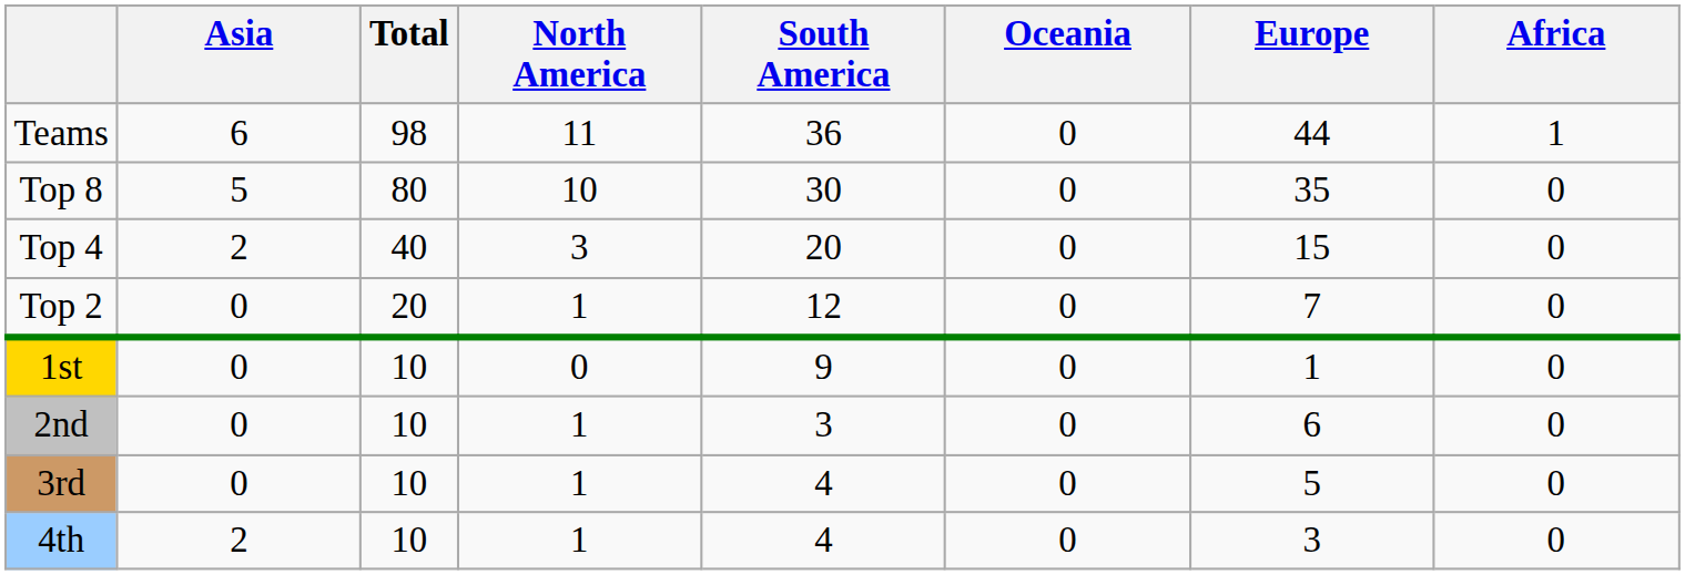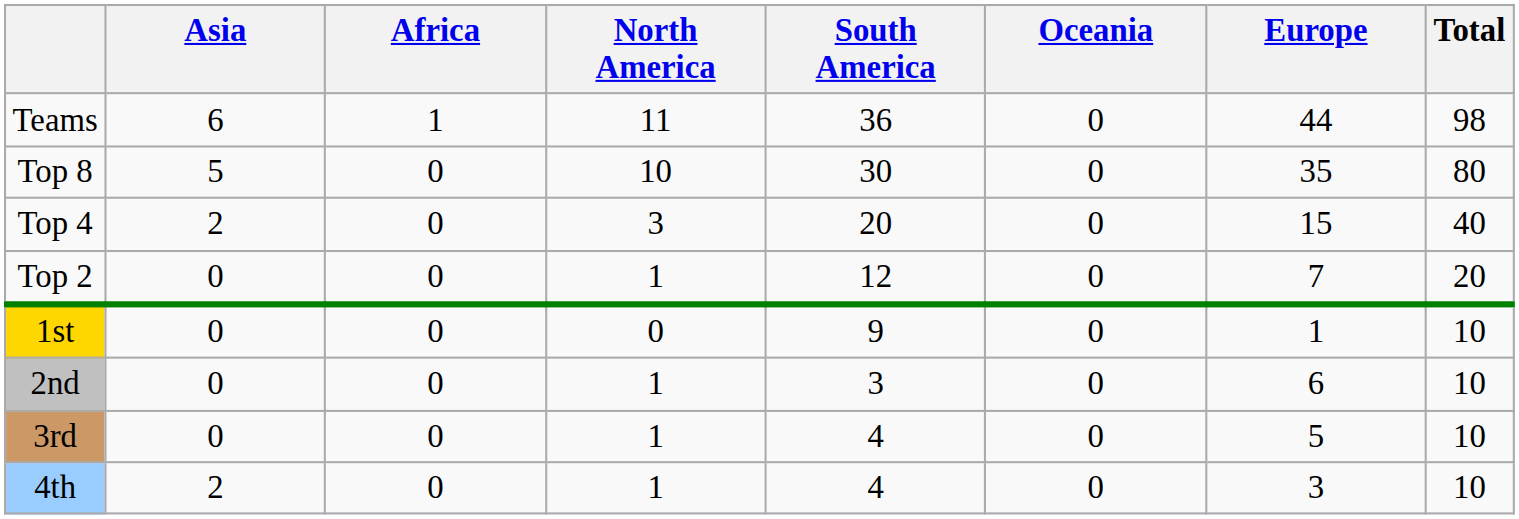columns swapped: Africa <-> Total
